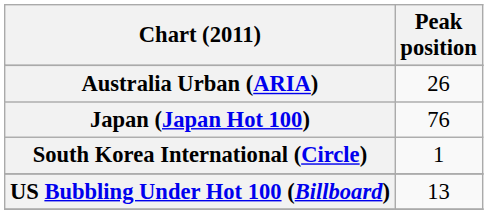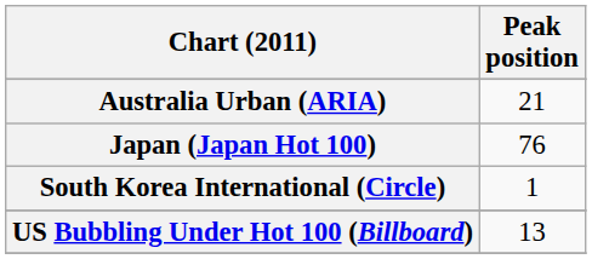Australia Urban (ARIA) | Peak position: 26 -> 21
